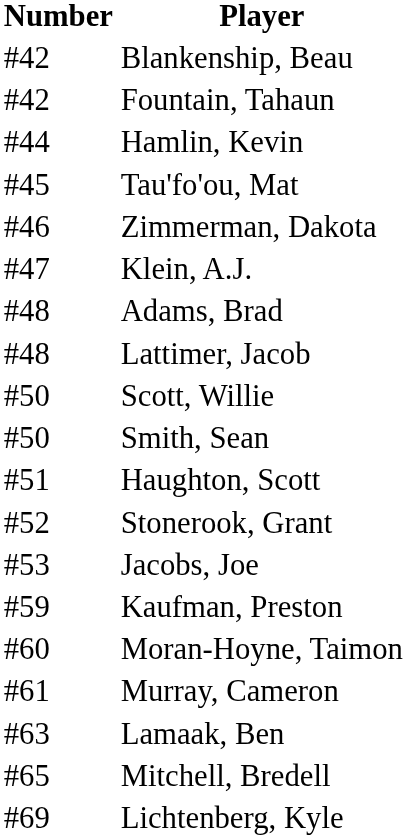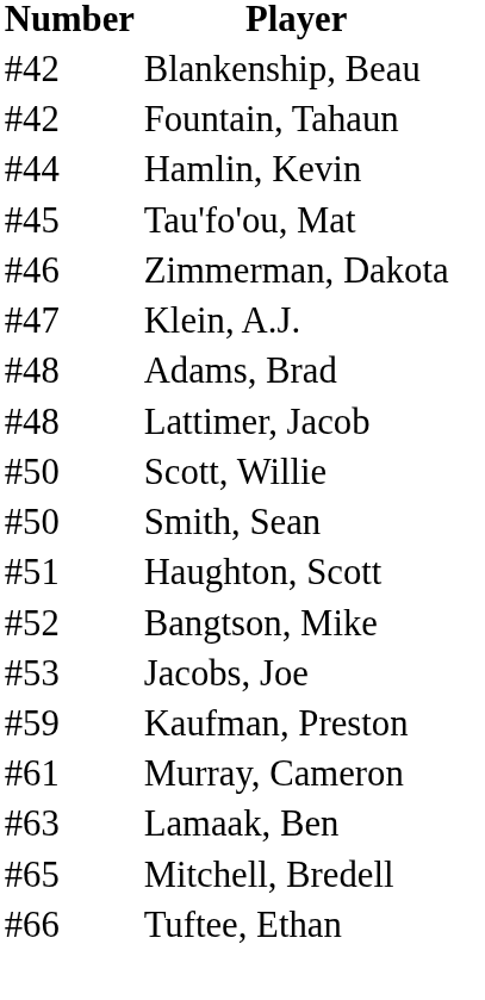+ row: #52 | Bangtson, Mike
- row: #52 | Stonerook, Grant
- row: #60 | Moran-Hoyne, Taimon
+ row: #66 | Tuftee, Ethan
- row: #69 | Lichtenberg, Kyle
